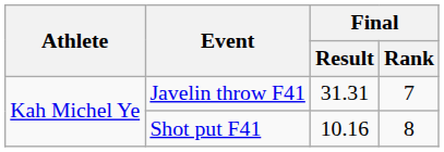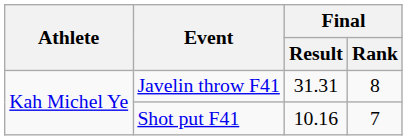Javelin throw F41 | Final / Rank: 7 -> 8
Shot put F41 | Final / Rank: 8 -> 7
